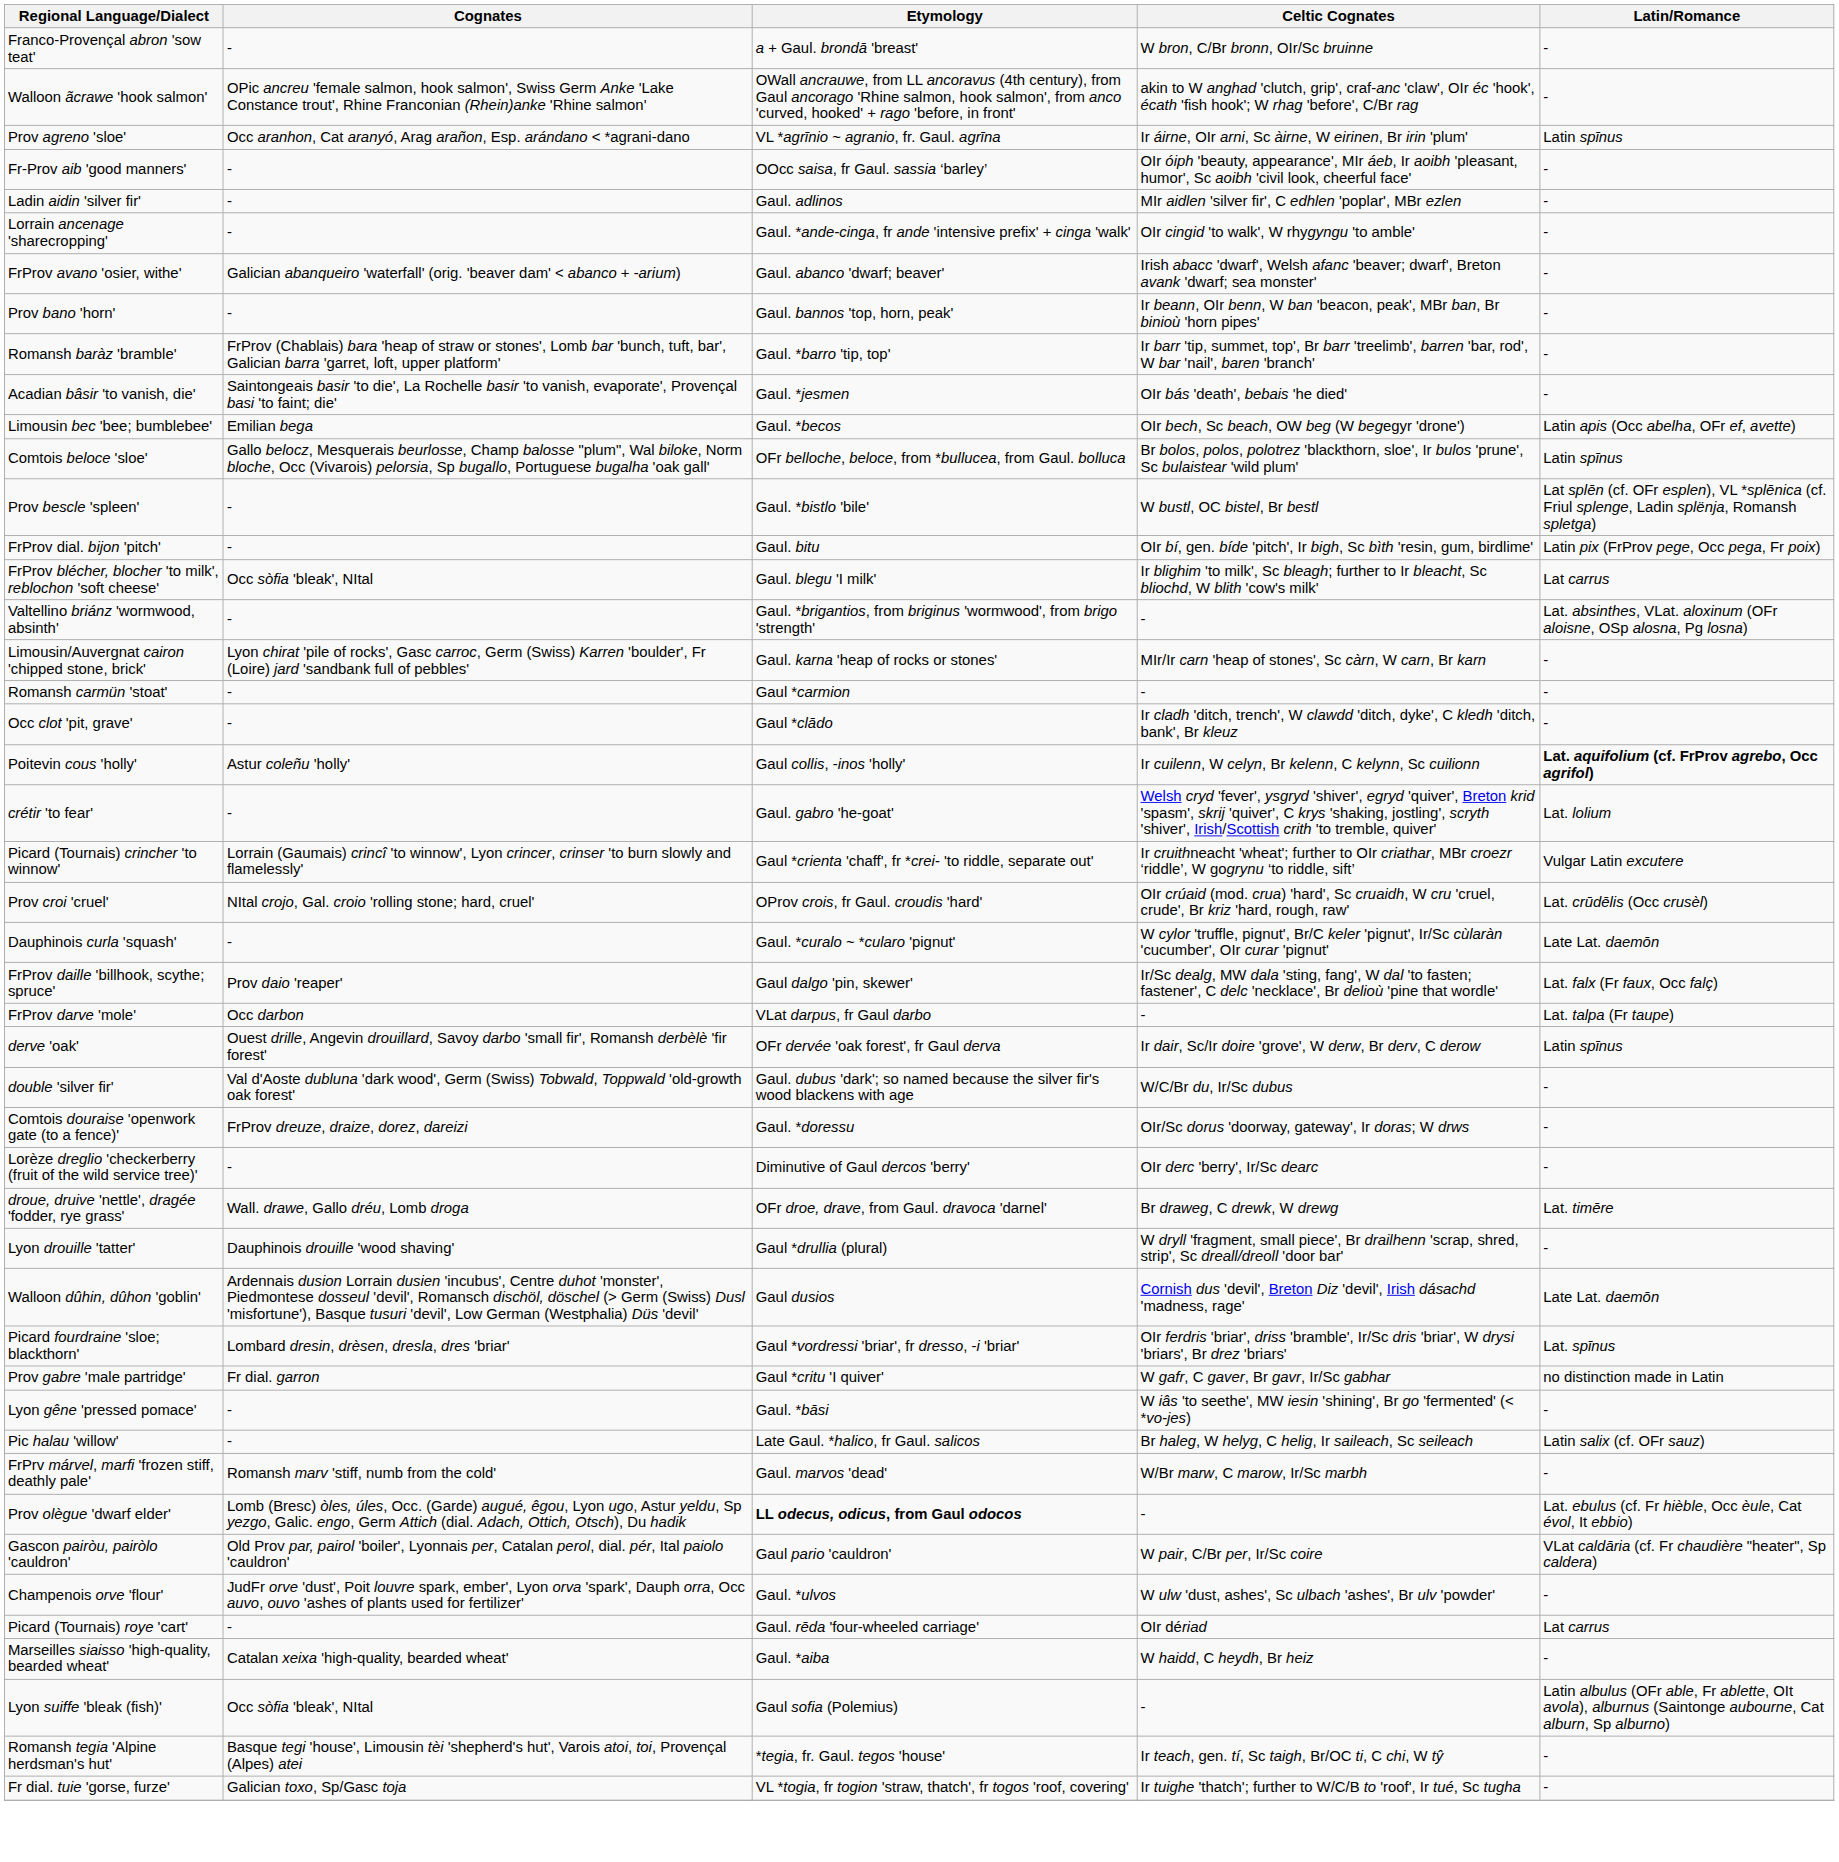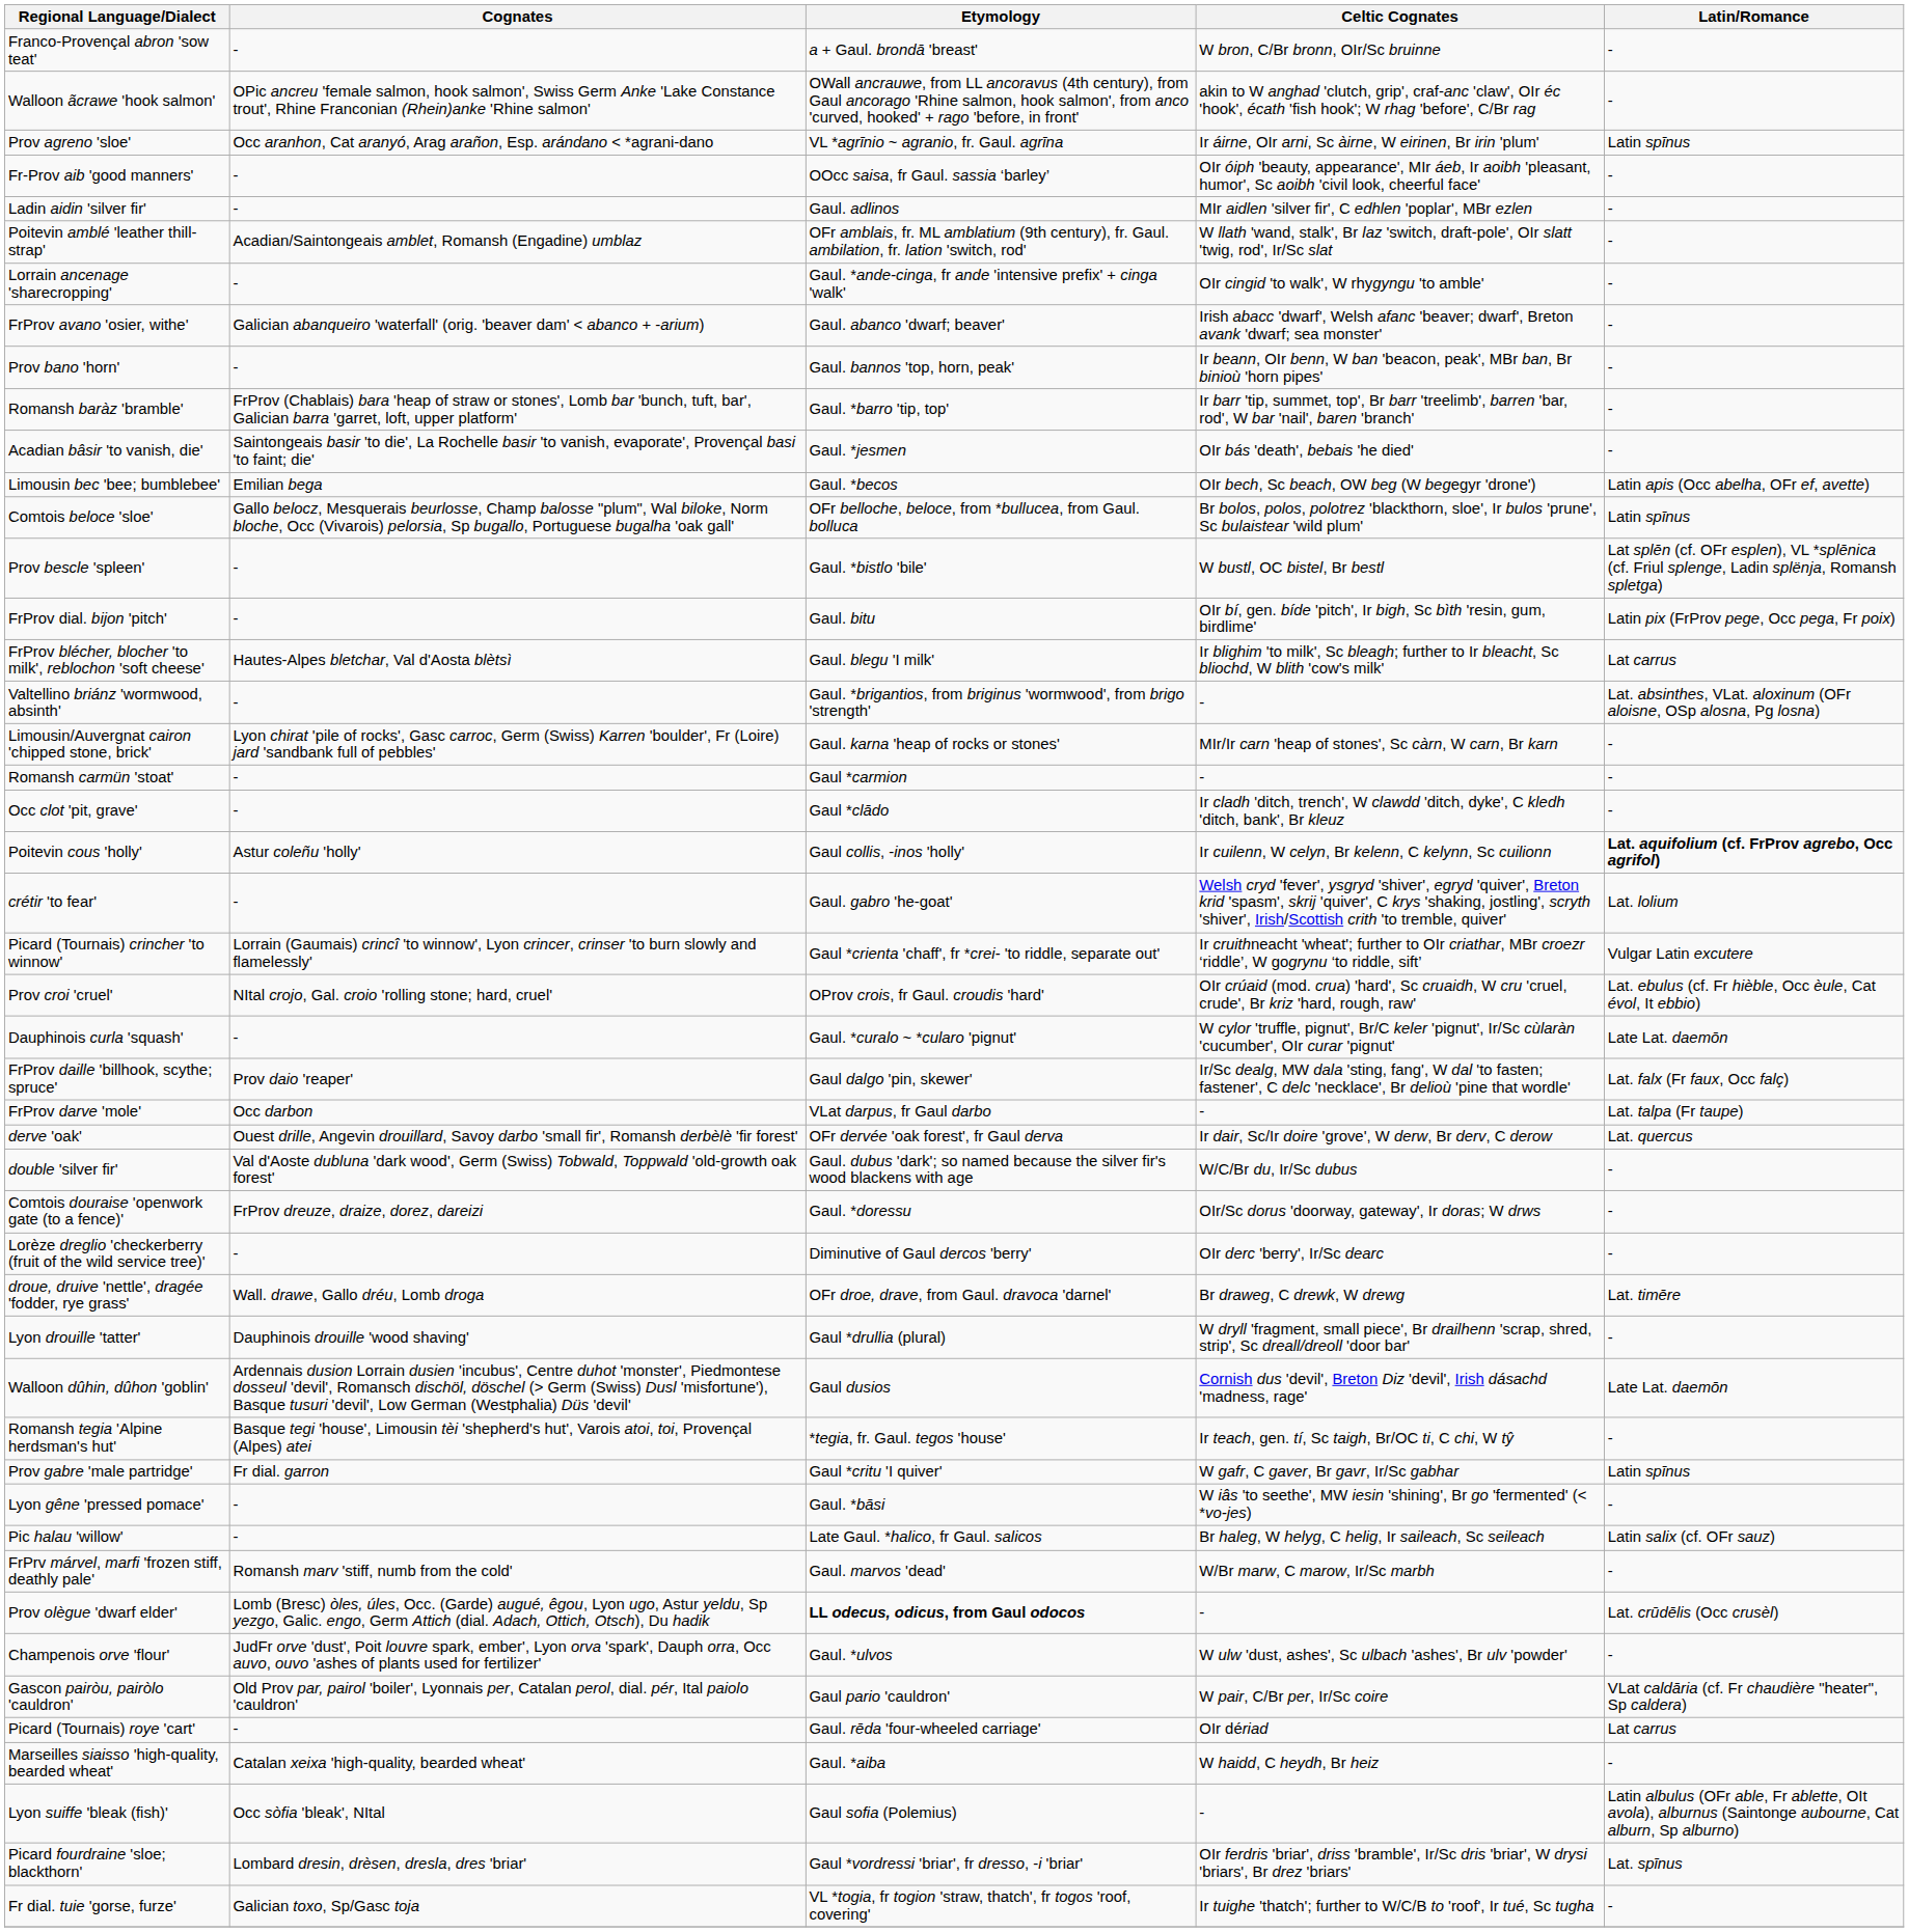+ row: Poitevin amblé 'leather thill-strap' | Acadian/Saintongeais amblet, Romansh (Engadine) umblaz | OFr amblais, fr. ML amblatium (9th century), fr. Gaul. ambilation, fr. lation 'switch, rod' | W llath 'wand, stalk', Br laz 'switch, draft-pole', OIr slatt 'twig, rod', Ir/Sc slat | -
FrProv blécher, blocher 'to milk', reblochon 'soft cheese' | Cognates: Occ sòfia 'bleak', NItal -> Hautes-Alpes bletchar, Val d'Aosta blètsì
Prov croi 'cruel' | Latin/Romance: Lat. crūdēlis (Occ crusèl) -> Lat. ebulus (cf. Fr hièble, Occ èule, Cat évol, It ebbio)
derve 'oak' | Latin/Romance: Latin spīnus -> Lat. quercus
rows swapped: Picard fourdraine 'sloe; blackthorn' <-> Romansh tegia 'Alpine herdsman's hut'
Prov gabre 'male partridge' | Latin/Romance: no distinction made in Latin -> Latin spīnus
Prov olègue 'dwarf elder' | Latin/Romance: Lat. ebulus (cf. Fr hièble, Occ èule, Cat évol, It ebbio) -> Lat. crūdēlis (Occ crusèl)
rows swapped: Champenois orve 'flour' <-> Gascon pairòu, pairòlo 'cauldron'
